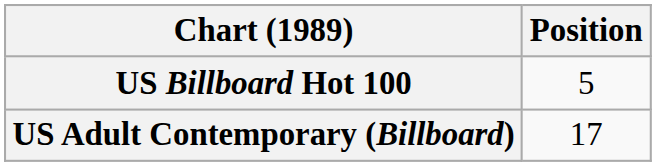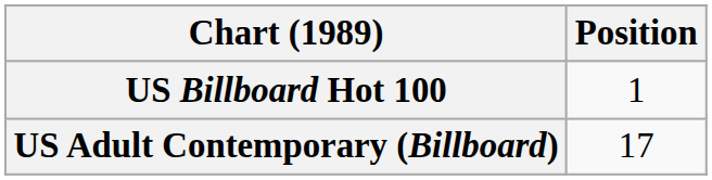US Billboard Hot 100 | Position: 5 -> 1
